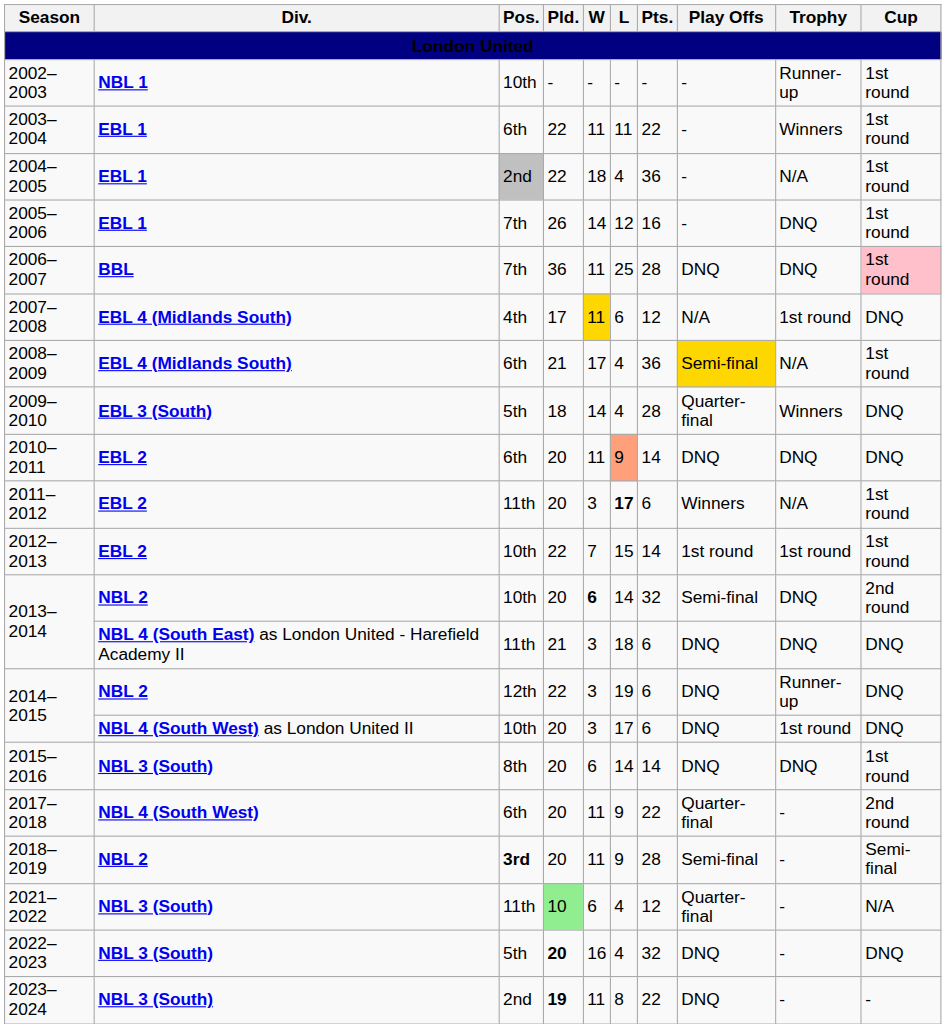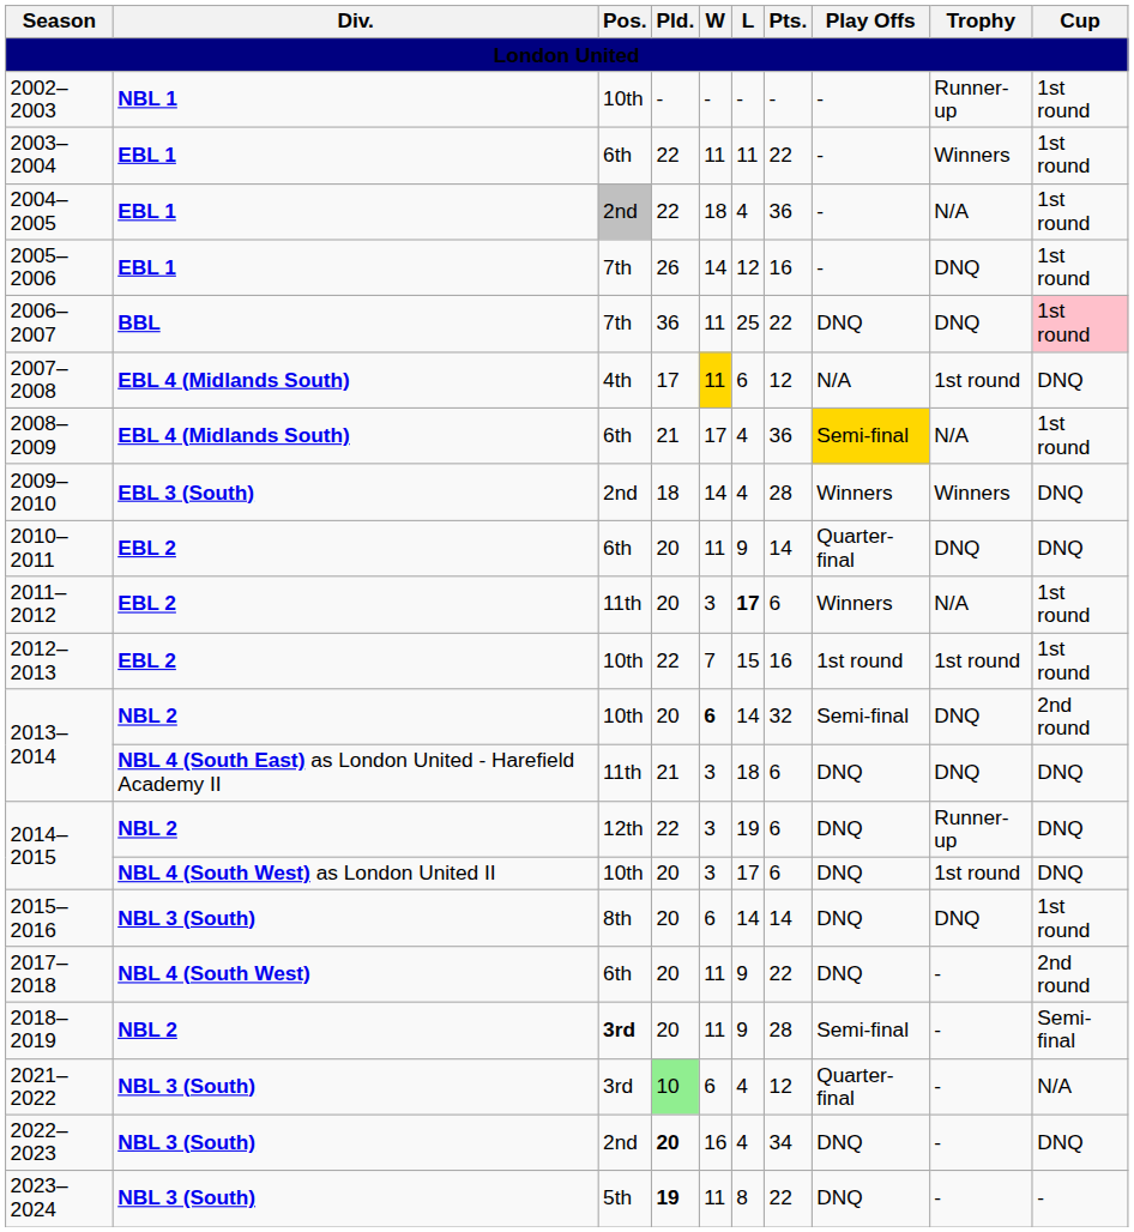2006–2007 | Pts.: 28 -> 22
2009–2010 | Pos.: 5th -> 2nd
2009–2010 | Play Offs: Quarter-final -> Winners
2010–2011 | L: lightsalmon background -> no background
2010–2011 | Play Offs: DNQ -> Quarter-final
2012–2013 | Pts.: 14 -> 16
2017–2018 | Play Offs: Quarter-final -> DNQ
2021–2022 | Pos.: 11th -> 3rd
2022–2023 | Pos.: 5th -> 2nd
2022–2023 | Pts.: 32 -> 34
2023–2024 | Pos.: 2nd -> 5th
